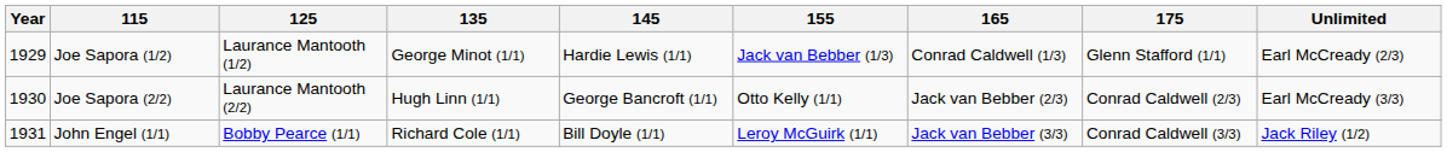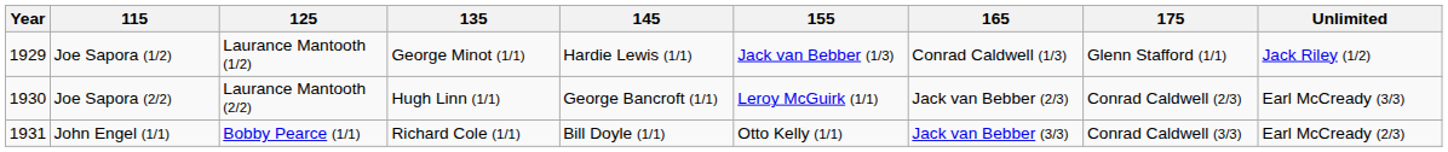Joe Sapora (1/2) | Unlimited: Earl McCready (2/3) -> Jack Riley (1/2)
Joe Sapora (2/2) | 155: Otto Kelly (1/1) -> Leroy McGuirk (1/1)
John Engel (1/1) | 155: Leroy McGuirk (1/1) -> Otto Kelly (1/1)
John Engel (1/1) | Unlimited: Jack Riley (1/2) -> Earl McCready (2/3)
